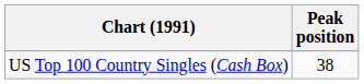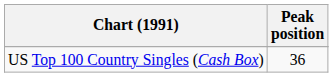US Top 100 Country Singles (Cash Box) | Peak position: 38 -> 36
